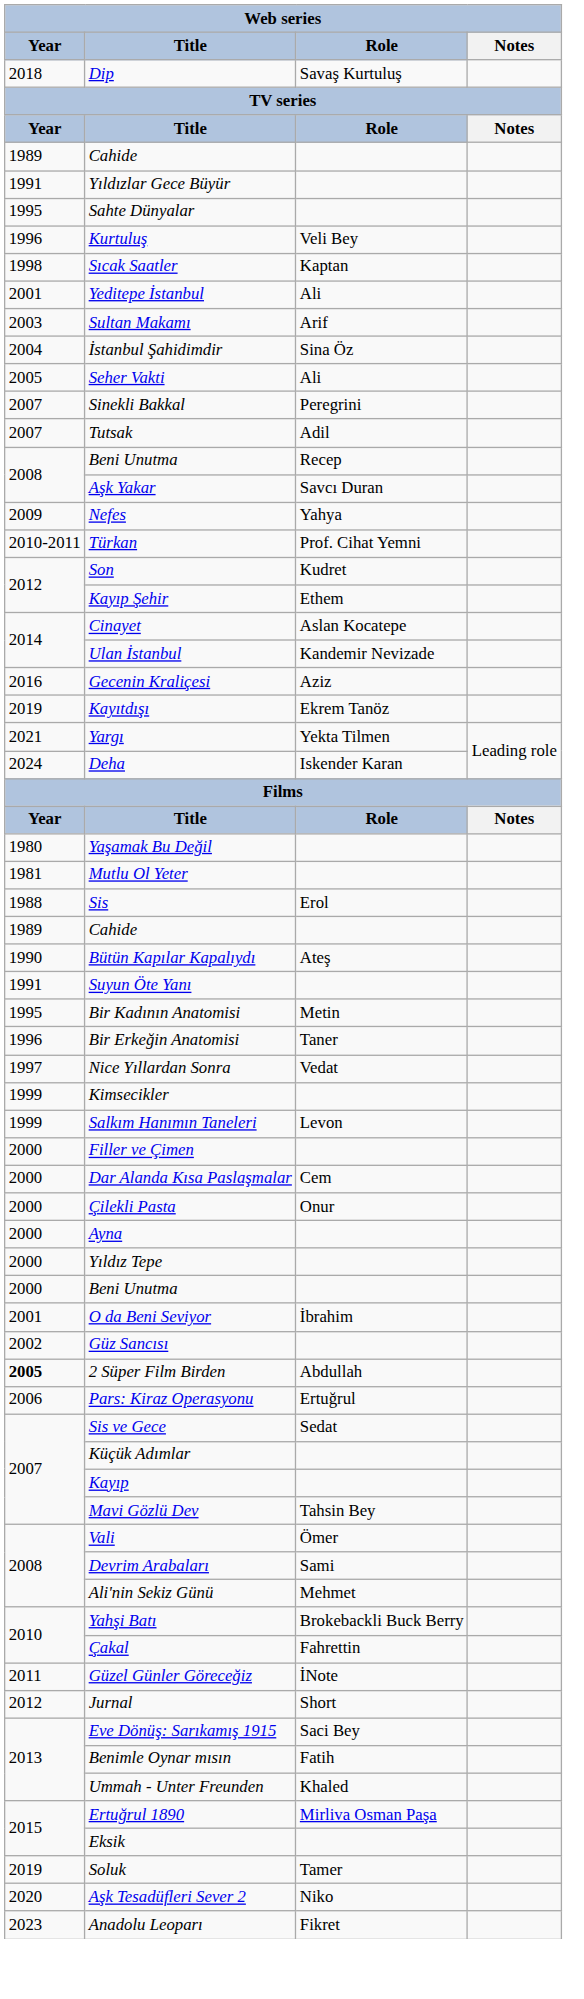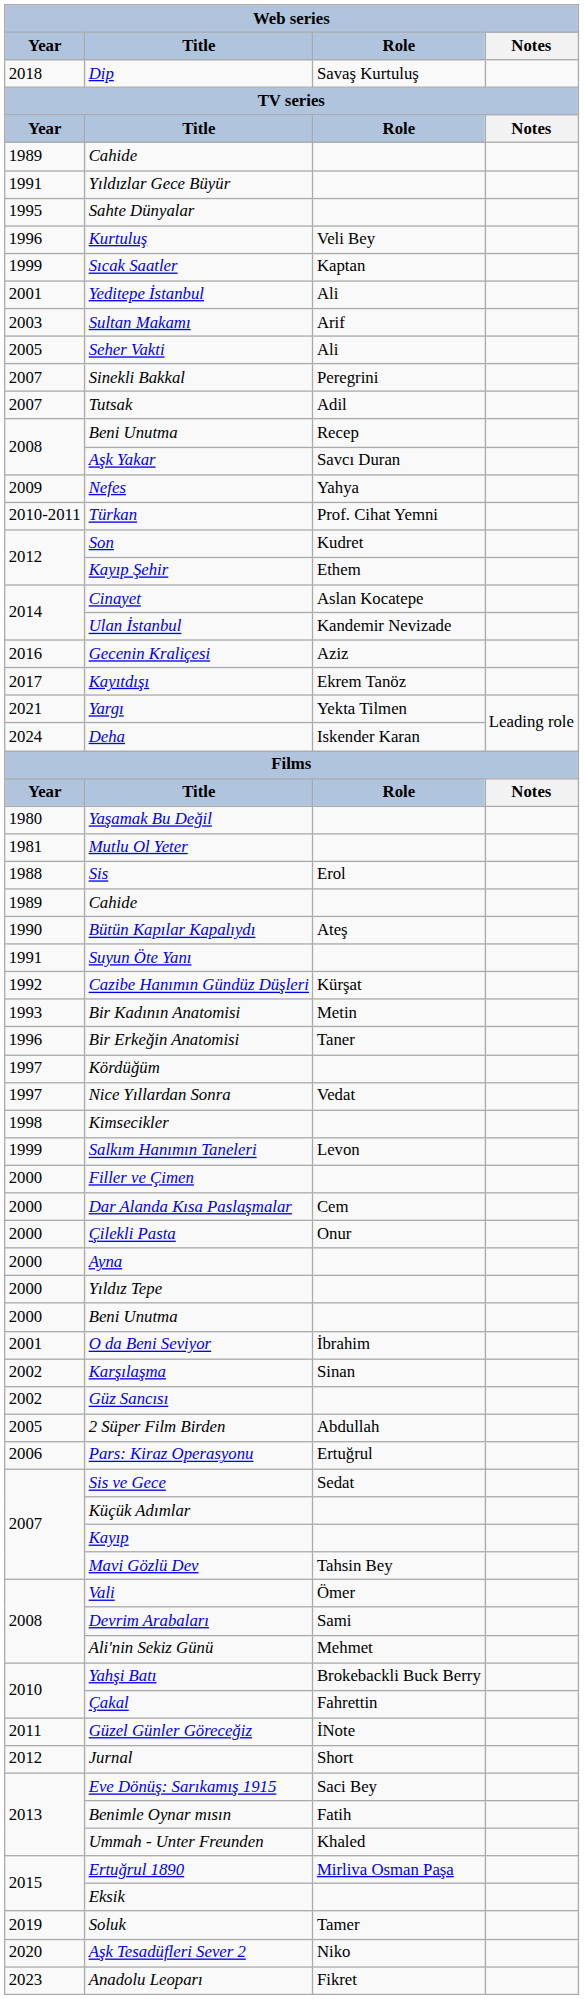Sıcak Saatler | Year: 1998 -> 1999
- row: 2004 | İstanbul Şahidimdir | Sina Öz
Kayıtdışı | Year: 2019 -> 2017
+ row: 1992 | Cazibe Hanımın Gündüz Düşleri | Kürşat
Bir Kadının Anatomisi | Year: 1995 -> 1993
+ row: 1997 | Kördüğüm
Kimsecikler | Year: 1999 -> 1998
+ row: 2002 | Karşılaşma | Sinan
2 Süper Film Birden | Year: bold -> normal
